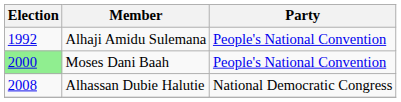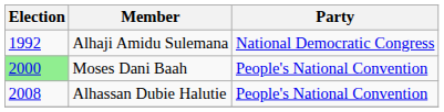Alhaji Amidu Sulemana | Party: People's National Convention -> National Democratic Congress
Alhassan Dubie Halutie | Party: National Democratic Congress -> People's National Convention
